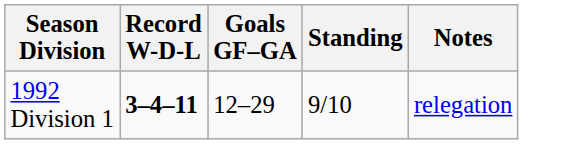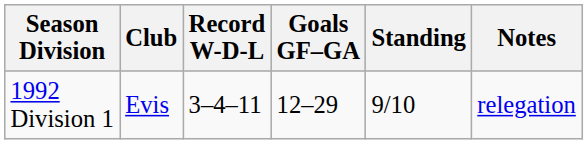+ column: Club | Evis
1992 Division 1 | Record W-D-L: bold -> normal
